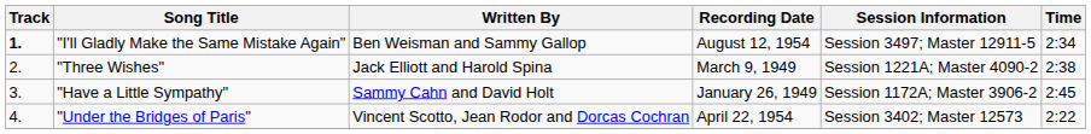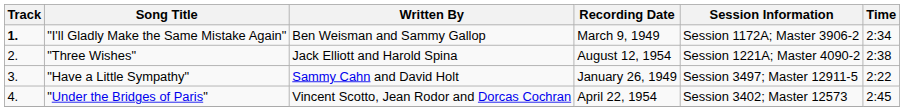"I'll Gladly Make the Same Mistake Again" | Recording Date: August 12, 1954 -> March 9, 1949
"I'll Gladly Make the Same Mistake Again" | Session Information: Session 3497; Master 12911-5 -> Session 1172A; Master 3906-2
"Three Wishes" | Recording Date: March 9, 1949 -> August 12, 1954
"Have a Little Sympathy" | Session Information: Session 1172A; Master 3906-2 -> Session 3497; Master 12911-5
"Have a Little Sympathy" | Time: 2:45 -> 2:22
"Under the Bridges of Paris" | Time: 2:22 -> 2:45
